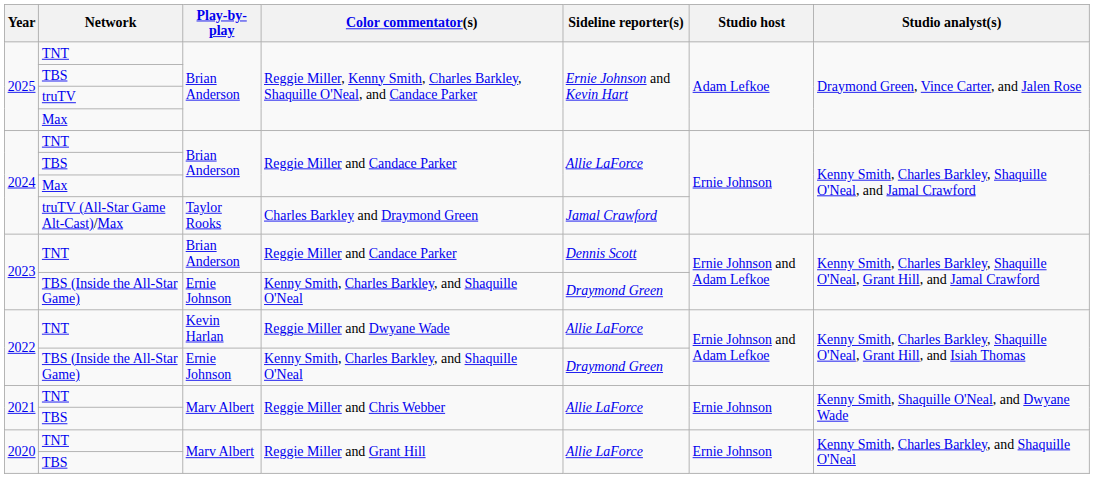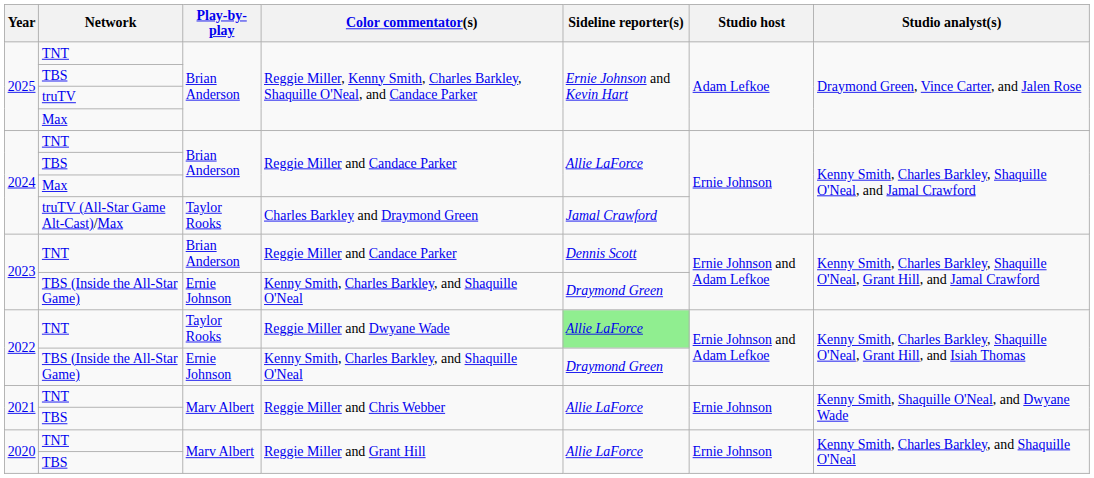Reggie Miller and Dwyane Wade | Play-by-play: Kevin Harlan -> Taylor Rooks
Reggie Miller and Dwyane Wade | Sideline reporter(s): no background -> lightgreen background
